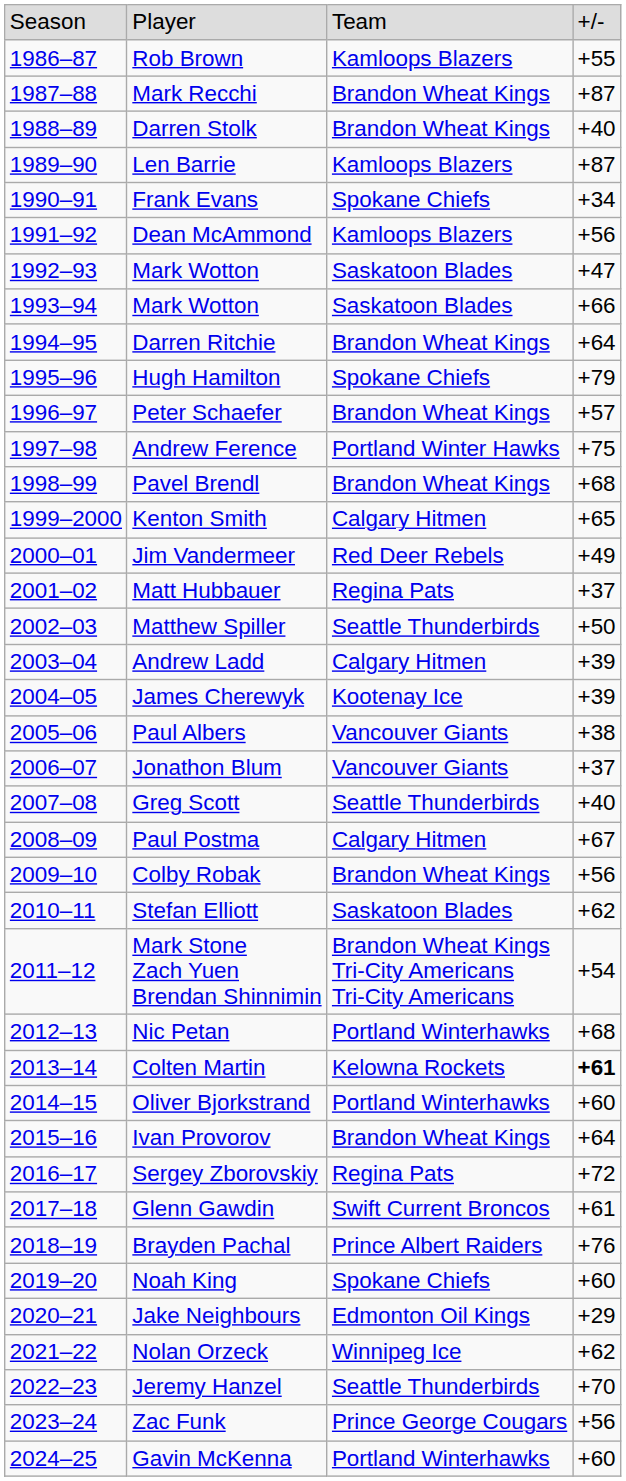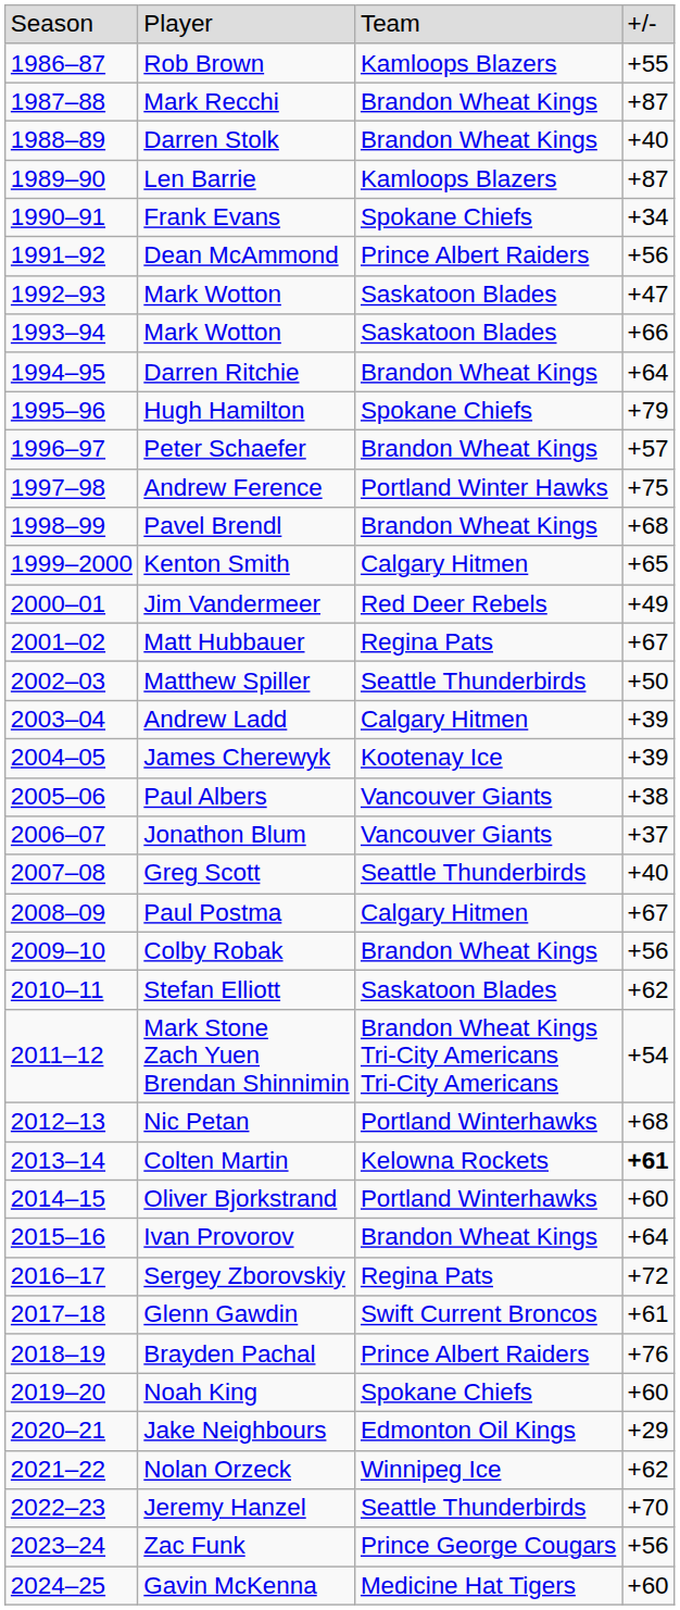Dean McAmmond | column 3: Kamloops Blazers -> Prince Albert Raiders
Matt Hubbauer | column 4: +37 -> +67
Gavin McKenna | column 3: Portland Winterhawks -> Medicine Hat Tigers
